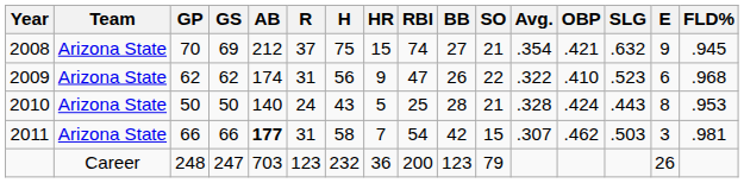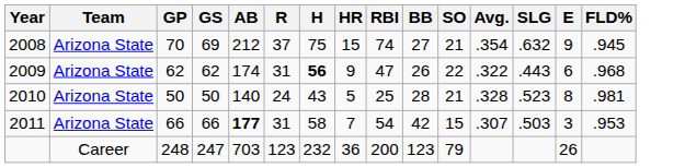- column: OBP | .421 | .410 | .424 | .462
2009 | H: normal -> bold
2009 | SLG: .523 -> .443
2010 | SLG: .443 -> .523
2010 | FLD%: .953 -> .981
2011 | FLD%: .981 -> .953
